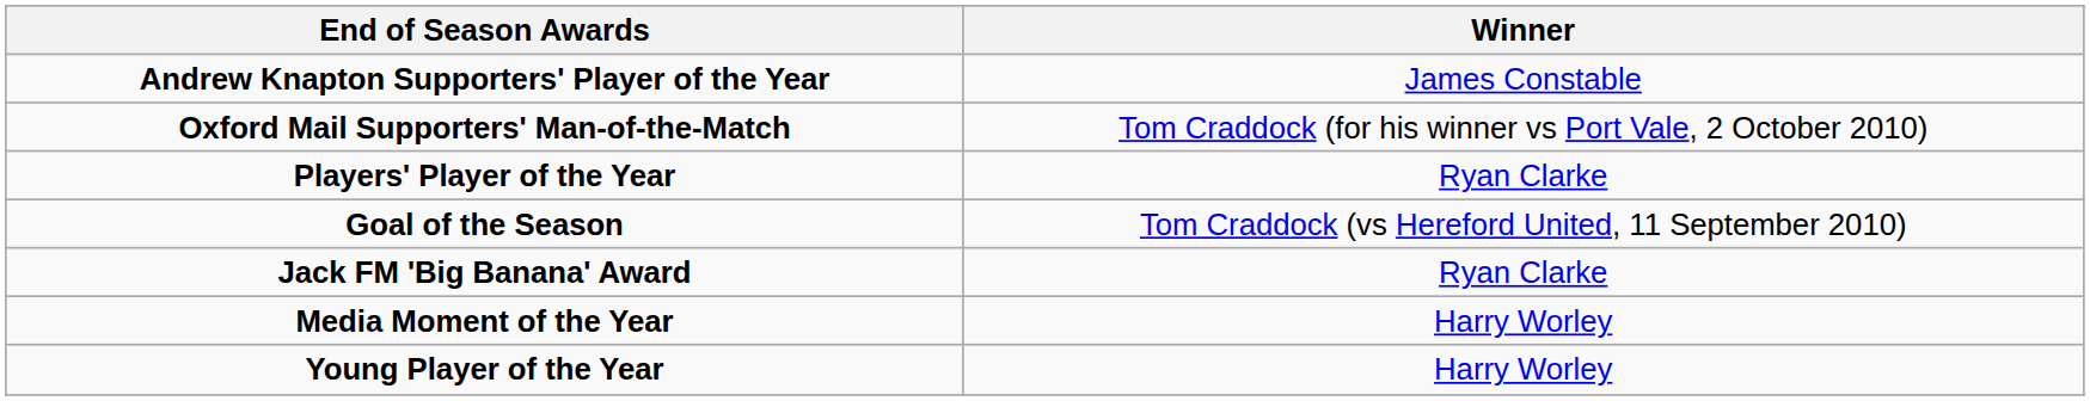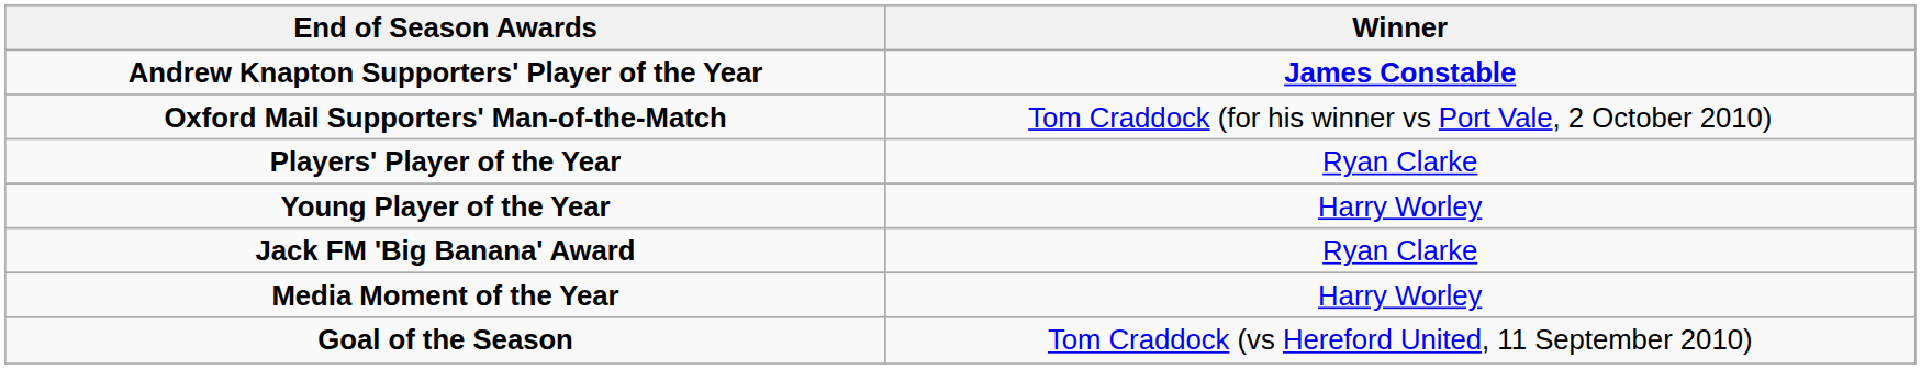Andrew Knapton Supporters' Player of the Year | Winner: normal -> bold
rows swapped: Young Player of the Year <-> Goal of the Season
